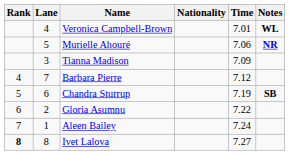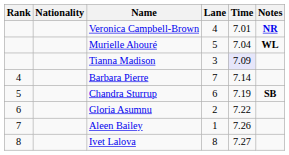columns swapped: Lane <-> Nationality
Veronica Campbell-Brown | Notes: WL -> NR
Murielle Ahouré | Time: 7.06 -> 7.04
Murielle Ahouré | Notes: NR -> WL
Tianna Madison | Time: no background -> lavender background
Barbara Pierre | Time: 7.12 -> 7.14
Aleen Bailey | Time: 7.24 -> 7.26
Ivet Lalova | Rank: bold -> normal
